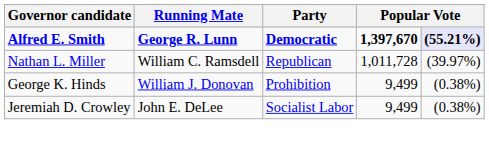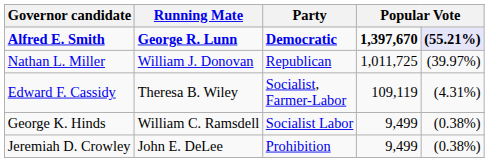Nathan L. Miller | Running Mate: William C. Ramsdell -> William J. Donovan
Nathan L. Miller | column 4: 1,011,728 -> 1,011,725
+ row: Edward F. Cassidy | Theresa B. Wiley | Socialist, Farmer-Labor | 109,119 | (4.31%)
George K. Hinds | Running Mate: William J. Donovan -> William C. Ramsdell
George K. Hinds | Party: Prohibition -> Socialist Labor
Jeremiah D. Crowley | Party: Socialist Labor -> Prohibition
